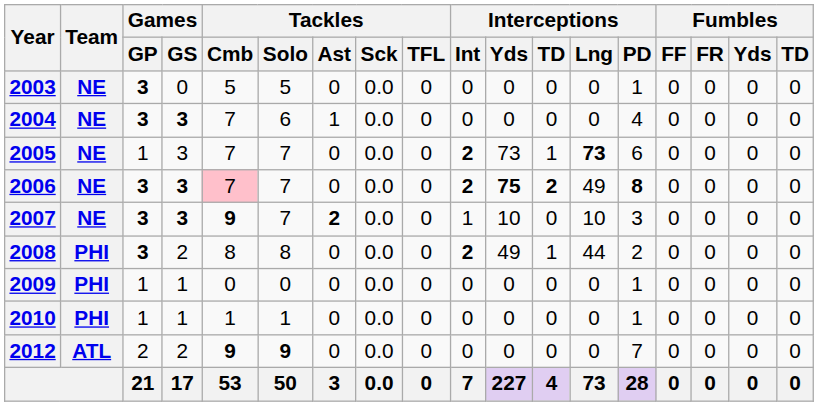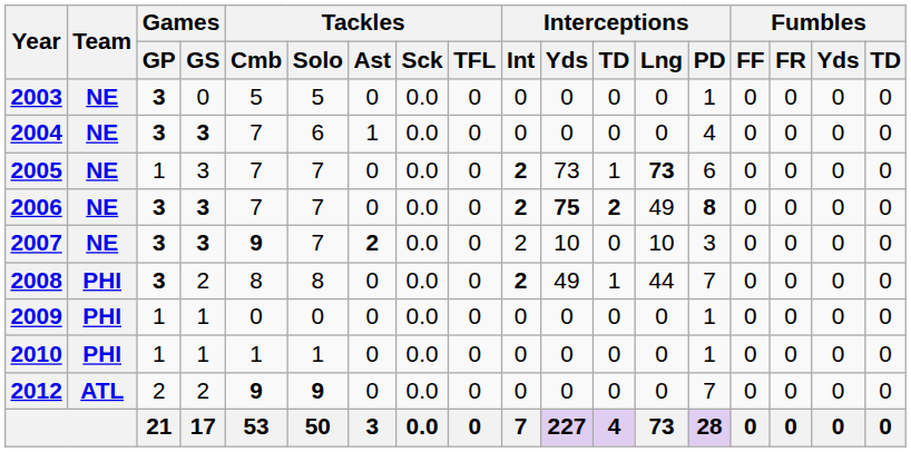2006 | Tackles / Cmb: pink background -> no background
2007 | Interceptions / Int: 1 -> 2
2008 | Interceptions / PD: 2 -> 7
